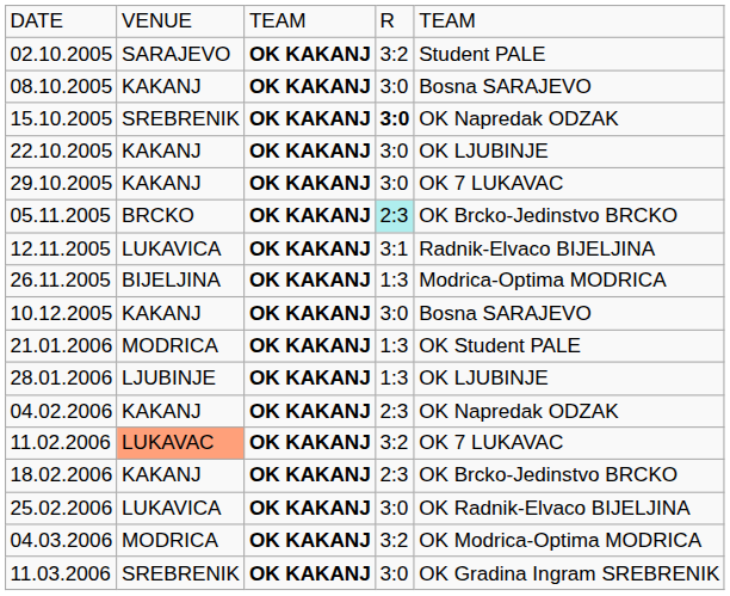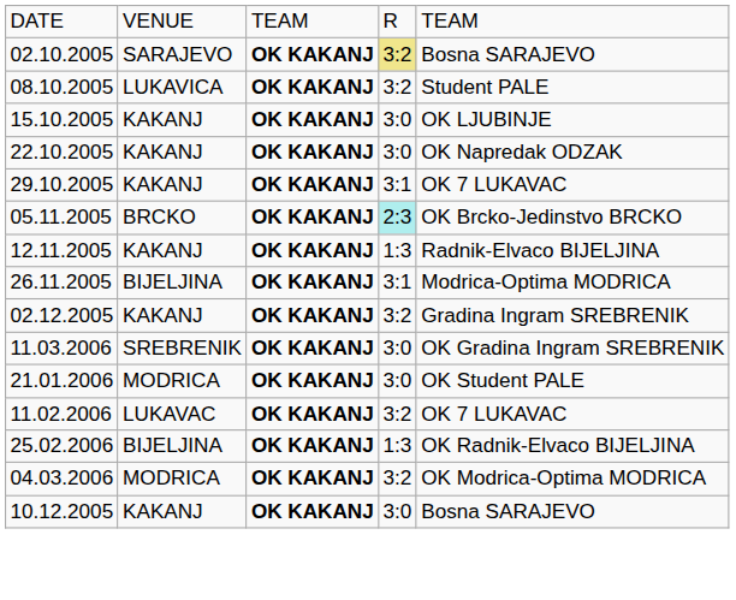02.10.2005 | column 4: no background -> khaki background
02.10.2005 | column 5: Student PALE -> Bosna SARAJEVO
08.10.2005 | column 2: KAKANJ -> LUKAVICA
08.10.2005 | column 4: 3:0 -> 3:2
08.10.2005 | column 5: Bosna SARAJEVO -> Student PALE
15.10.2005 | column 2: SREBRENIK -> KAKANJ
15.10.2005 | column 4: bold -> normal
15.10.2005 | column 5: OK Napredak ODZAK -> OK LJUBINJE
22.10.2005 | column 5: OK LJUBINJE -> OK Napredak ODZAK
29.10.2005 | column 4: 3:0 -> 3:1
12.11.2005 | column 2: LUKAVICA -> KAKANJ
12.11.2005 | column 4: 3:1 -> 1:3
26.11.2005 | column 4: 1:3 -> 3:1
+ row: 02.12.2005 | KAKANJ | OK KAKANJ | 3:2 | Gradina Ingram SREBRENIK
rows swapped: 10.12.2005 <-> 11.03.2006
21.01.2006 | column 4: 1:3 -> 3:0
- row: 28.01.2006 | LJUBINJE | OK KAKANJ | 1:3 | OK LJUBINJE
- row: 04.02.2006 | KAKANJ | OK KAKANJ | 2:3 | OK Napredak ODZAK
11.02.2006 | column 2: lightsalmon background -> no background
- row: 18.02.2006 | KAKANJ | OK KAKANJ | 2:3 | OK Brcko-Jedinstvo BRCKO
25.02.2006 | column 2: LUKAVICA -> BIJELJINA
25.02.2006 | column 4: 3:0 -> 1:3
